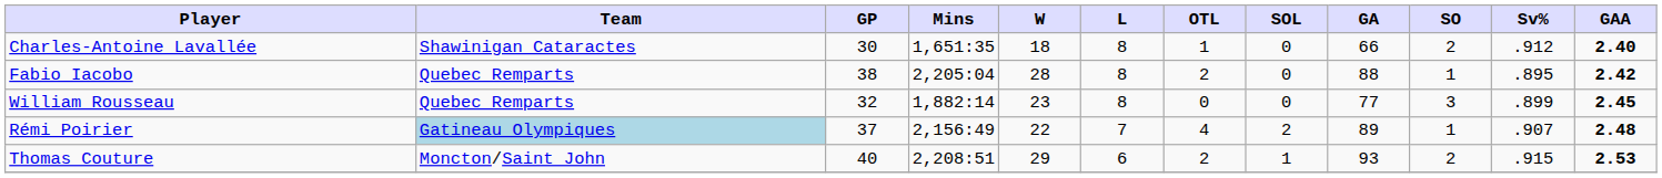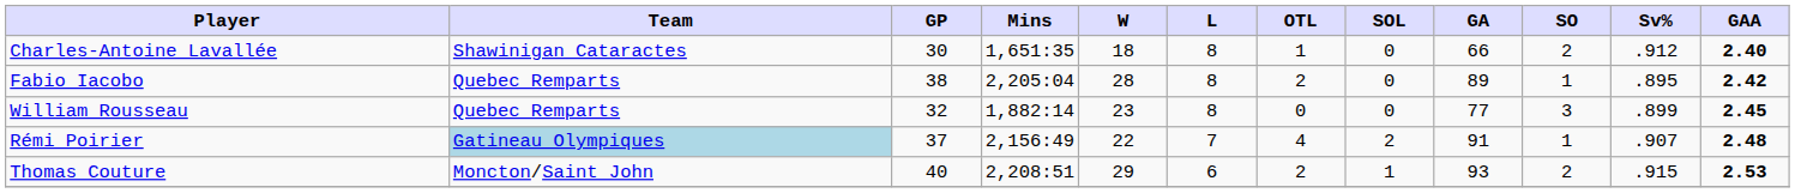Fabio Iacobo | GA: 88 -> 89
Rémi Poirier | GA: 89 -> 91
